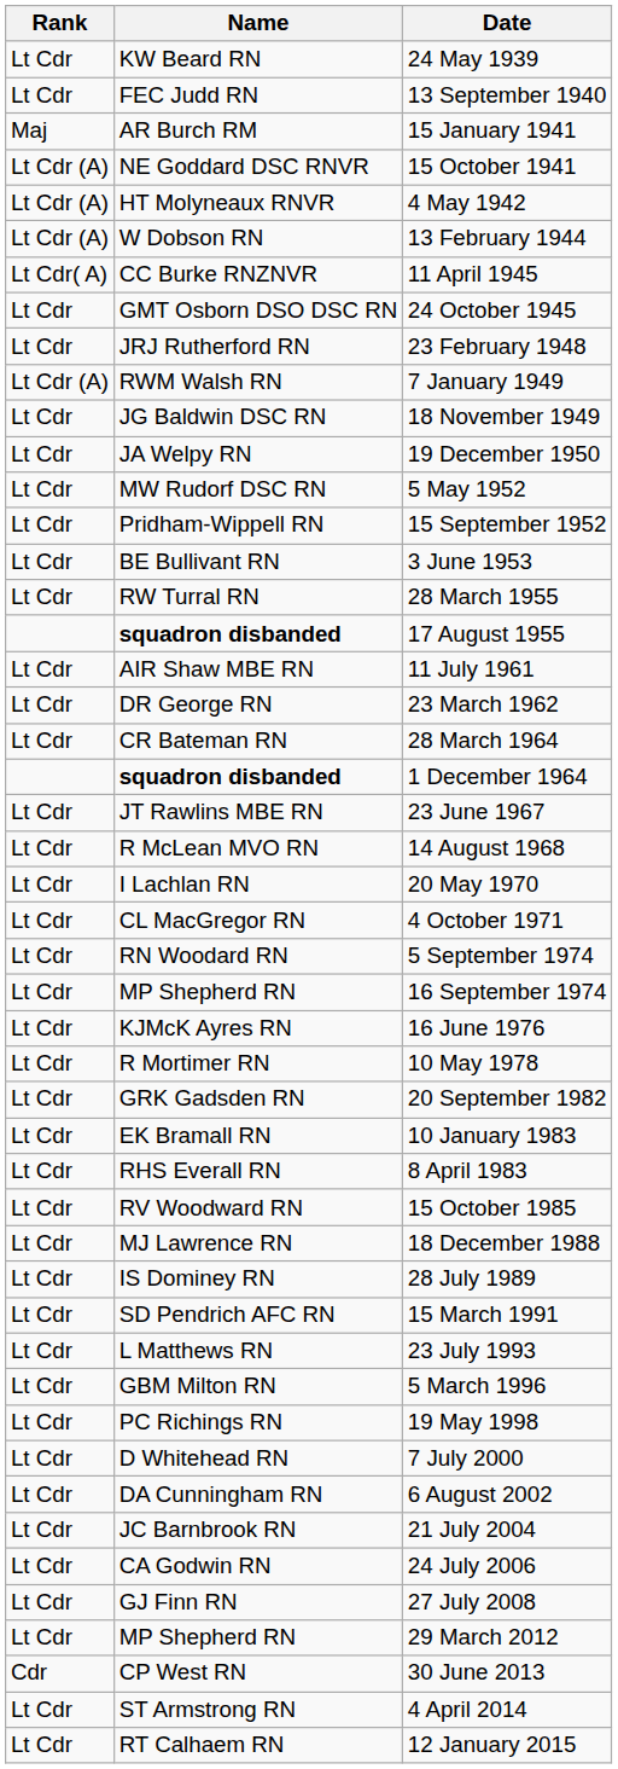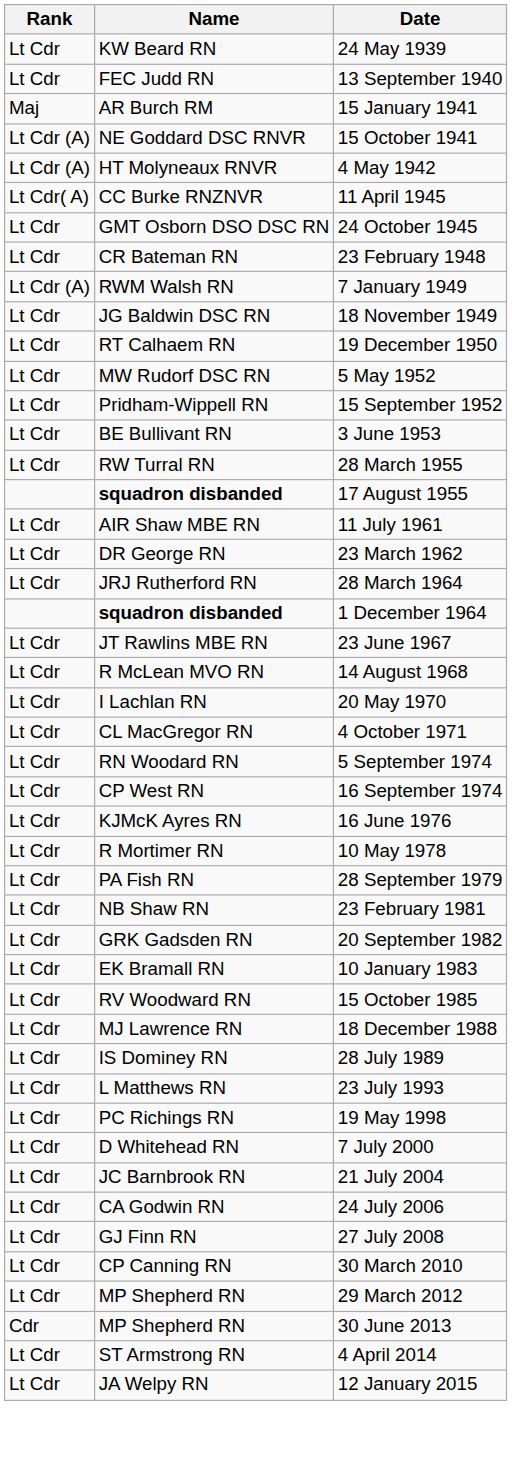- row: Lt Cdr (A) | W Dobson RN | 13 February 1944
23 February 1948 | Name: JRJ Rutherford RN -> CR Bateman RN
19 December 1950 | Name: JA Welpy RN -> RT Calhaem RN
28 March 1964 | Name: CR Bateman RN -> JRJ Rutherford RN
16 September 1974 | Name: MP Shepherd RN -> CP West RN
+ row: Lt Cdr | PA Fish RN | 28 September 1979
+ row: Lt Cdr | NB Shaw RN | 23 February 1981
- row: Lt Cdr | RHS Everall RN | 8 April 1983
- row: Lt Cdr | SD Pendrich AFC RN | 15 March 1991
- row: Lt Cdr | GBM Milton RN | 5 March 1996
- row: Lt Cdr | DA Cunningham RN | 6 August 2002
+ row: Lt Cdr | CP Canning RN | 30 March 2010
30 June 2013 | Name: CP West RN -> MP Shepherd RN
12 January 2015 | Name: RT Calhaem RN -> JA Welpy RN
